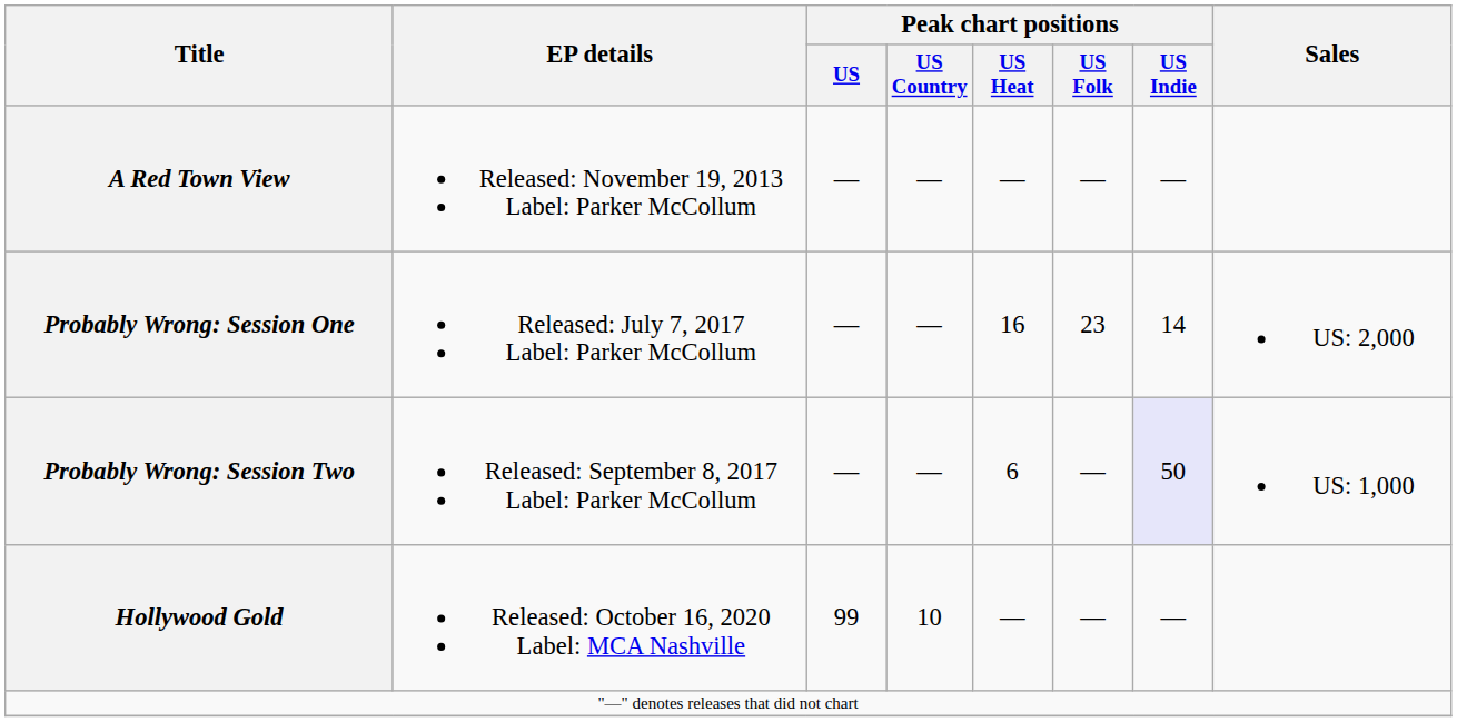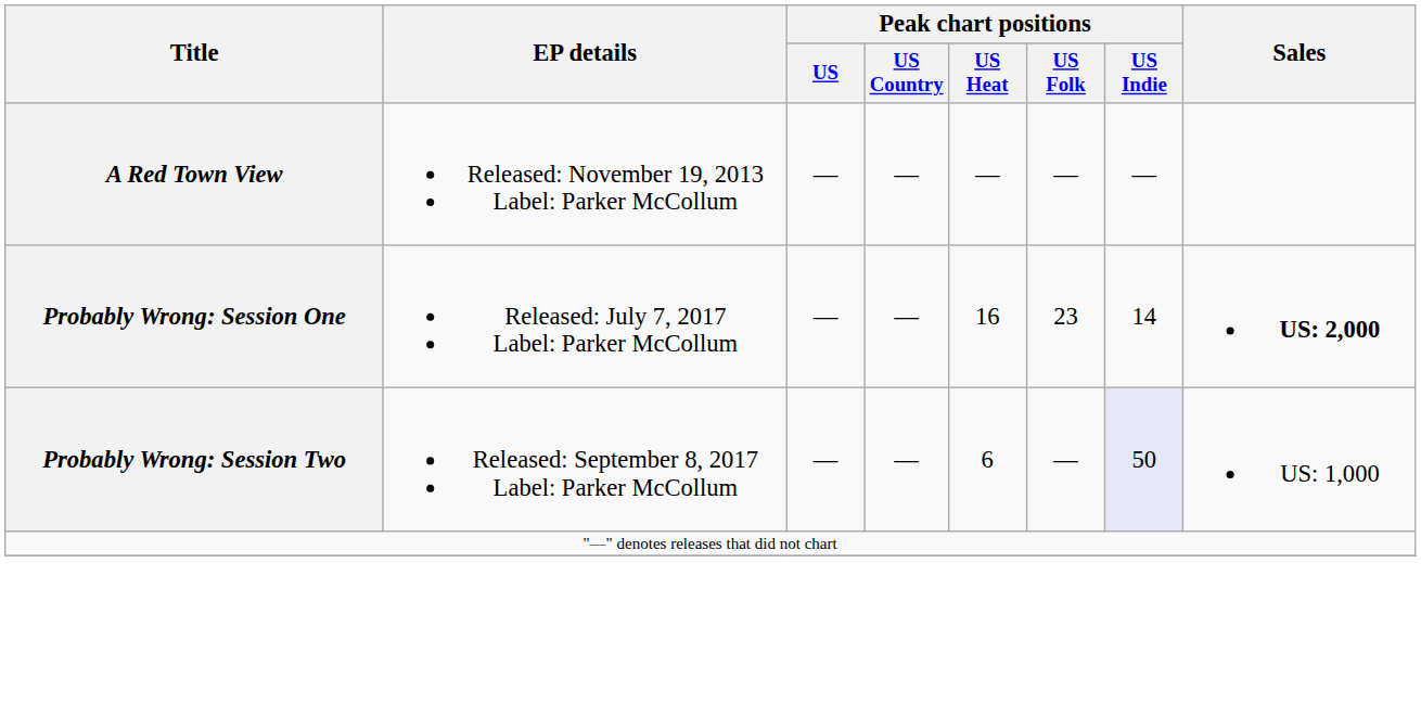Probably Wrong: Session One | Sales: normal -> bold
- row: Hollywood Gold | Released: October 16, 2020 Label: MCA Nashville | 99 | 10 | — | — | —
